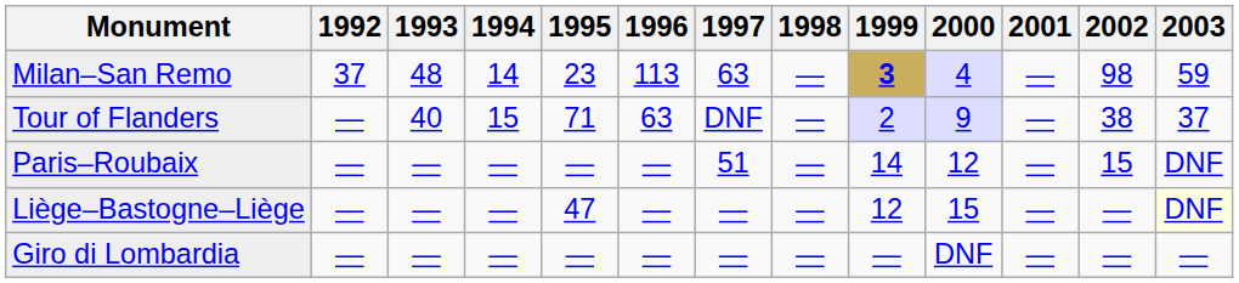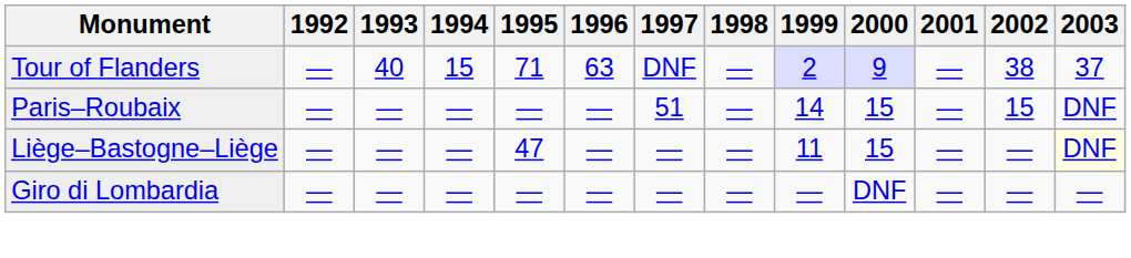- row: Milan–San Remo | 37 | 48 | 14 | 23 | 113 | 63 | — | 3 | 4 | — | 98 | 59
Paris–Roubaix | 2000: 12 -> 15
Liège–Bastogne–Liège | 1999: 12 -> 11
